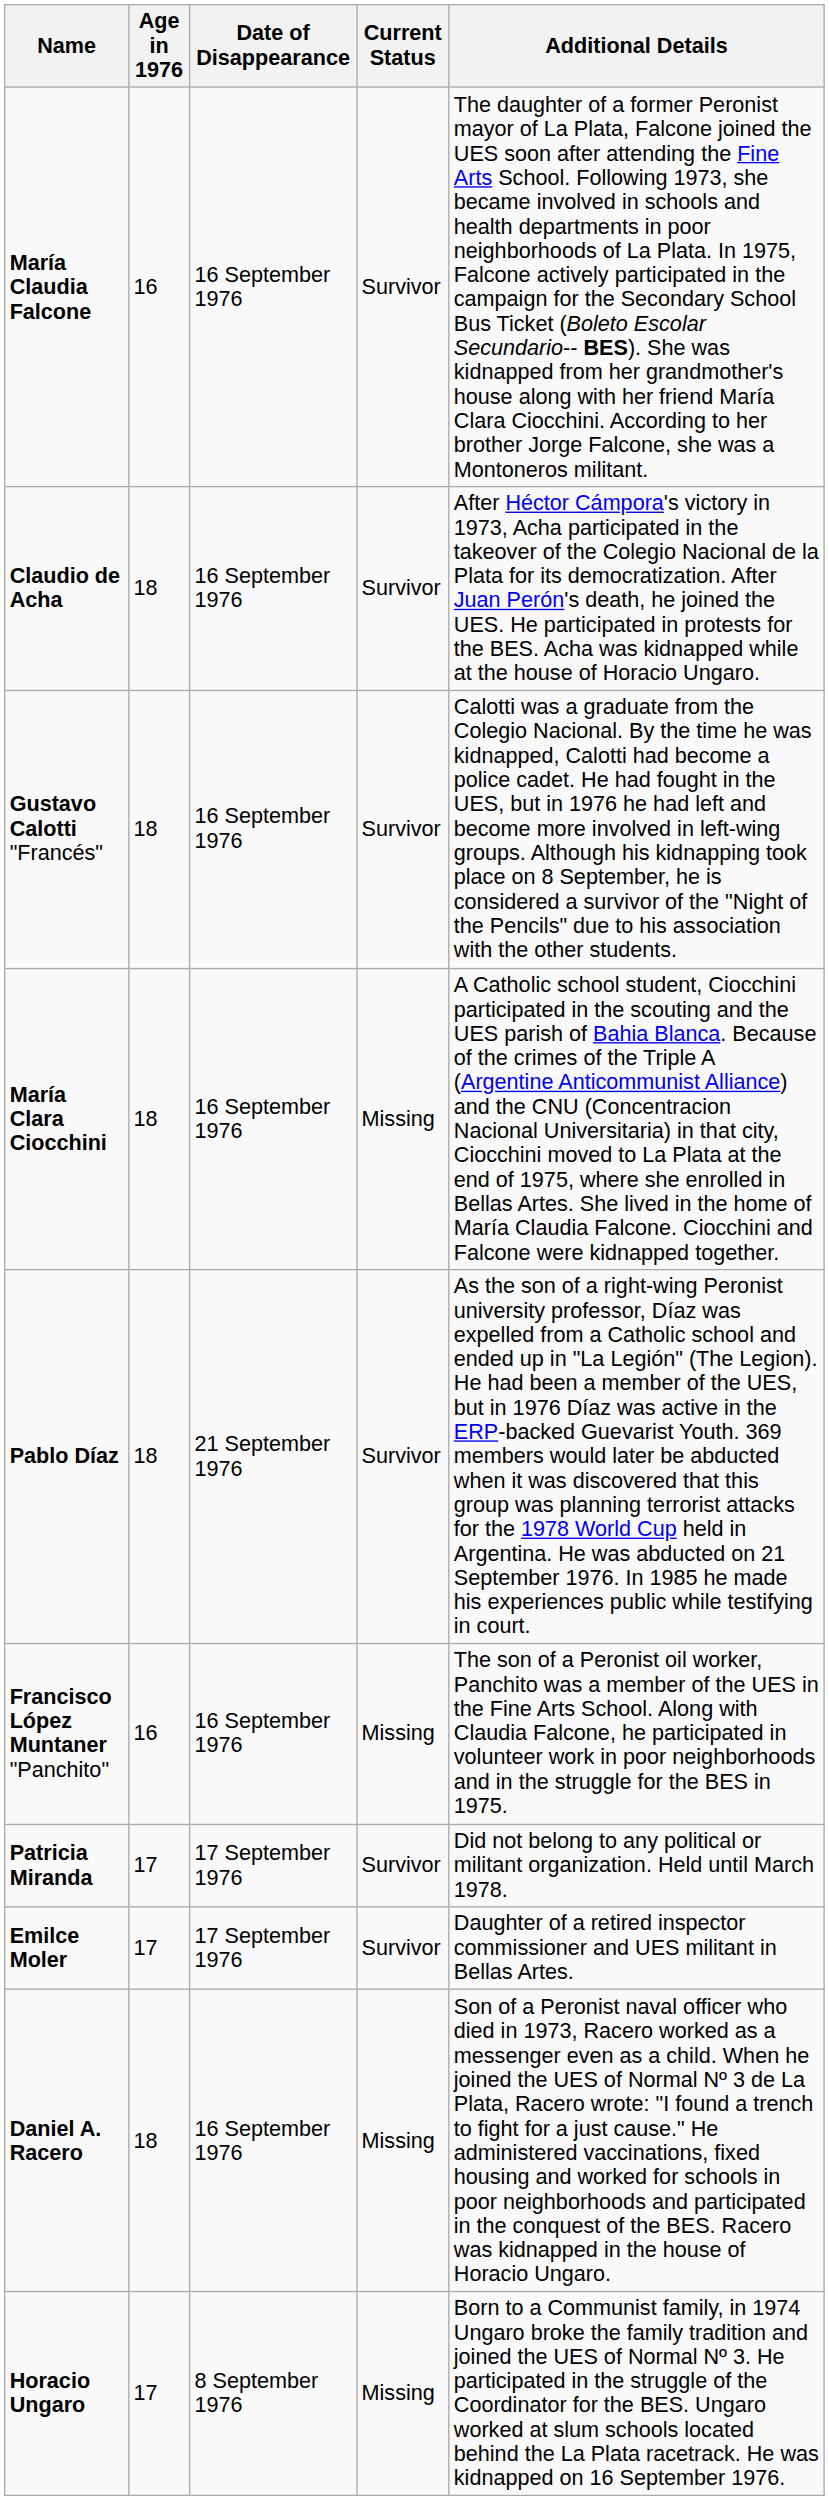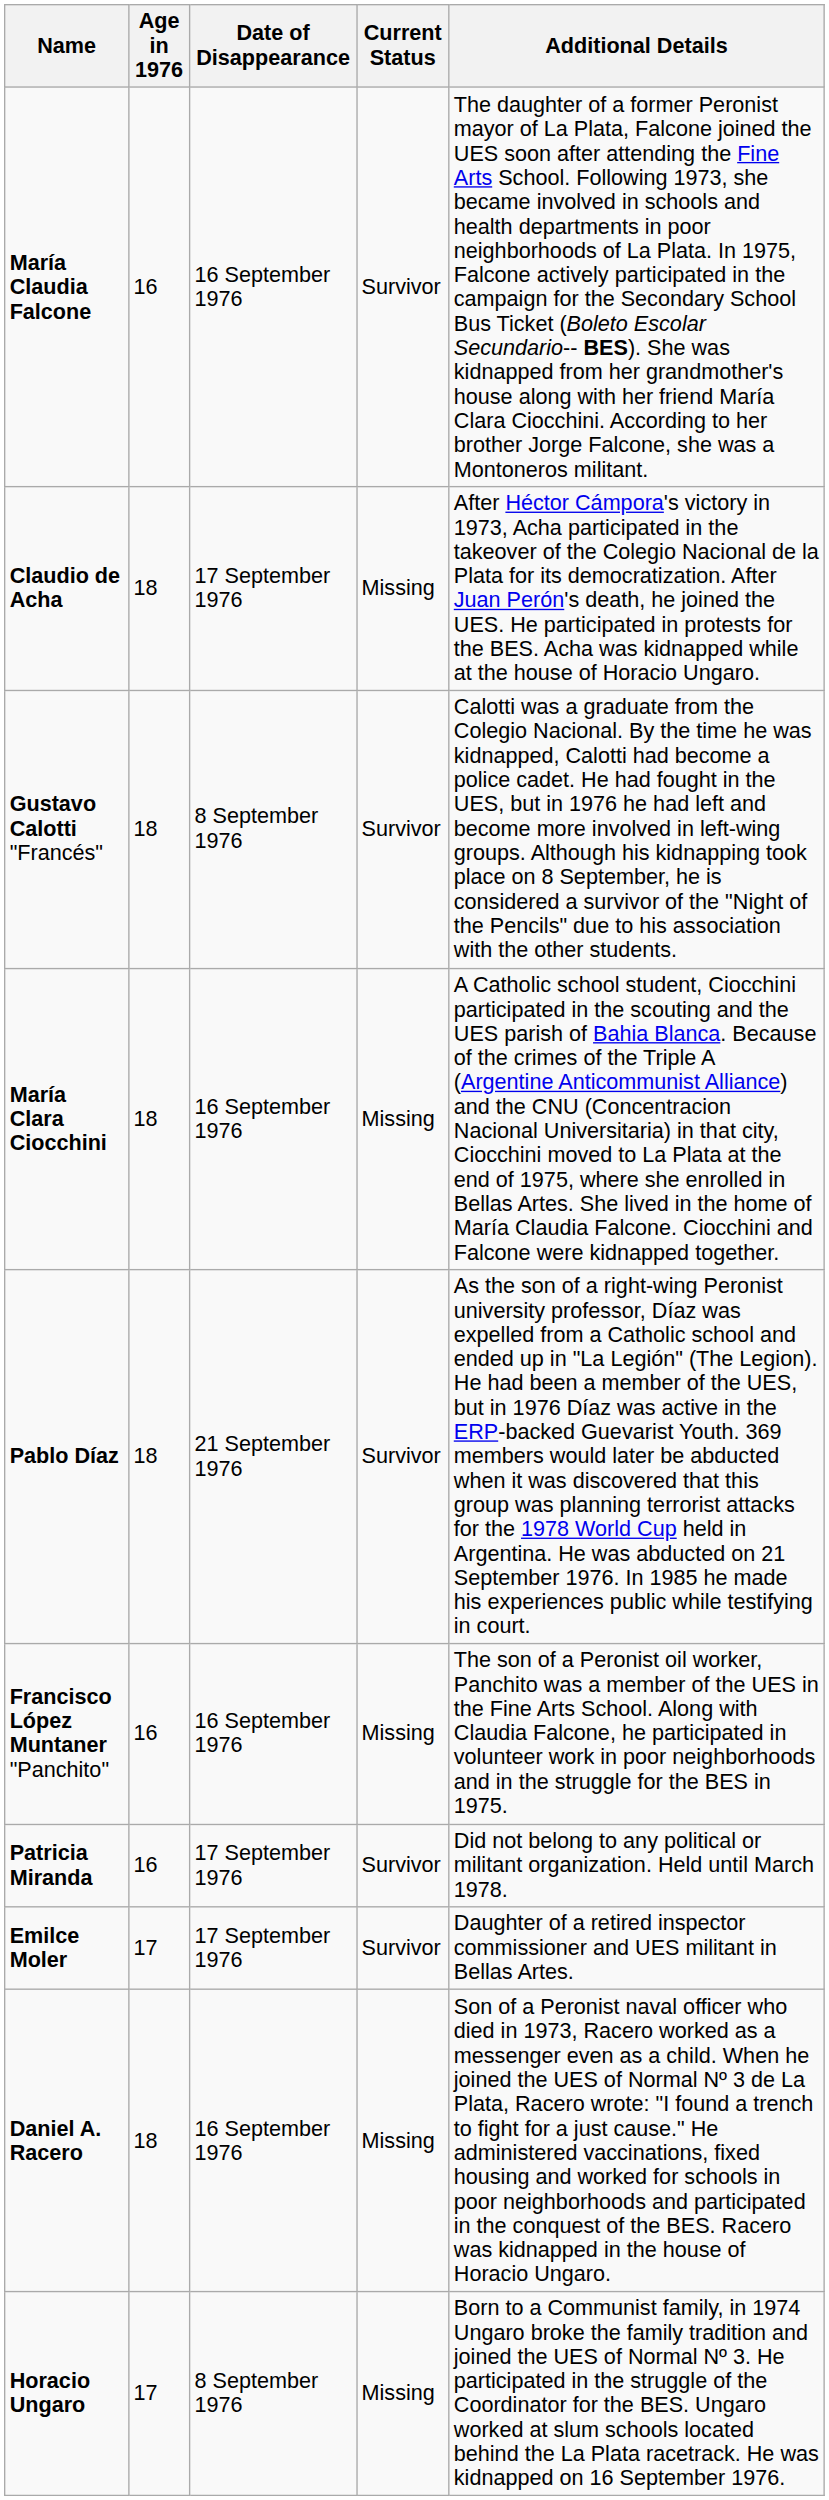Claudio de Acha | Date of Disappearance: 16 September 1976 -> 17 September 1976
Claudio de Acha | Current Status: Survivor -> Missing
Gustavo Calotti "Francés" | Date of Disappearance: 16 September 1976 -> 8 September 1976
Patricia Miranda | Age in 1976: 17 -> 16
